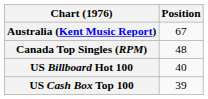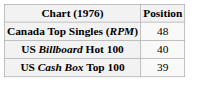- row: Australia (Kent Music Report) | 67
